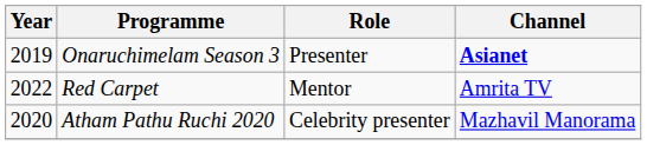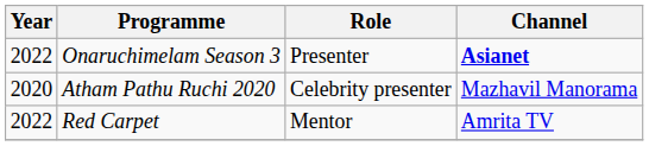Onaruchimelam Season 3 | Year: 2019 -> 2022
rows swapped: Atham Pathu Ruchi 2020 <-> Red Carpet
